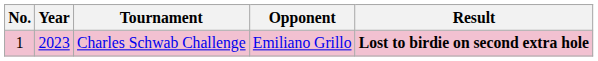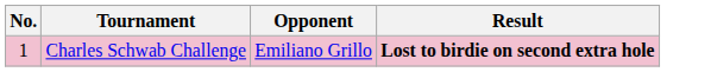- column: Year | 2023
